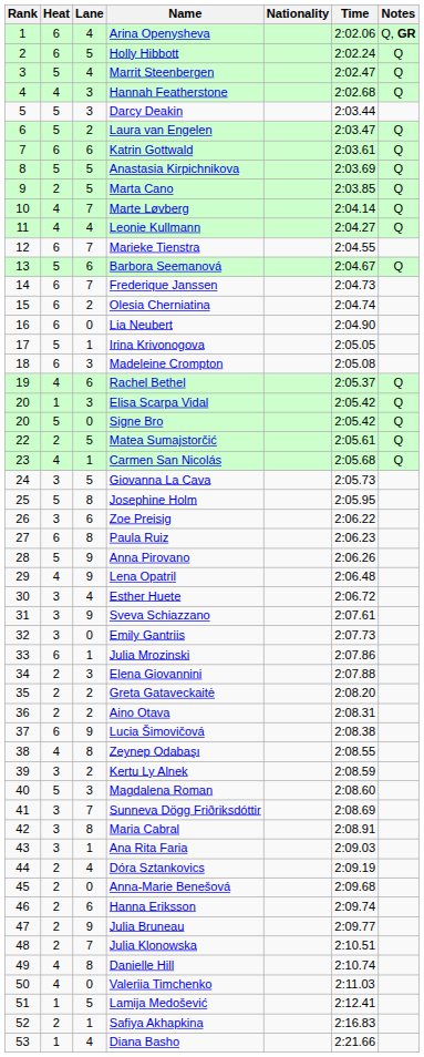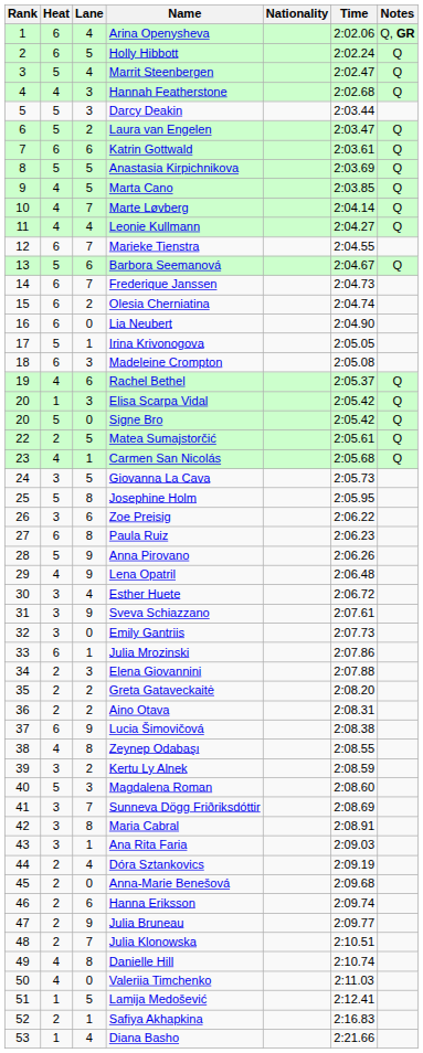Marta Cano | Heat: 2 -> 4
